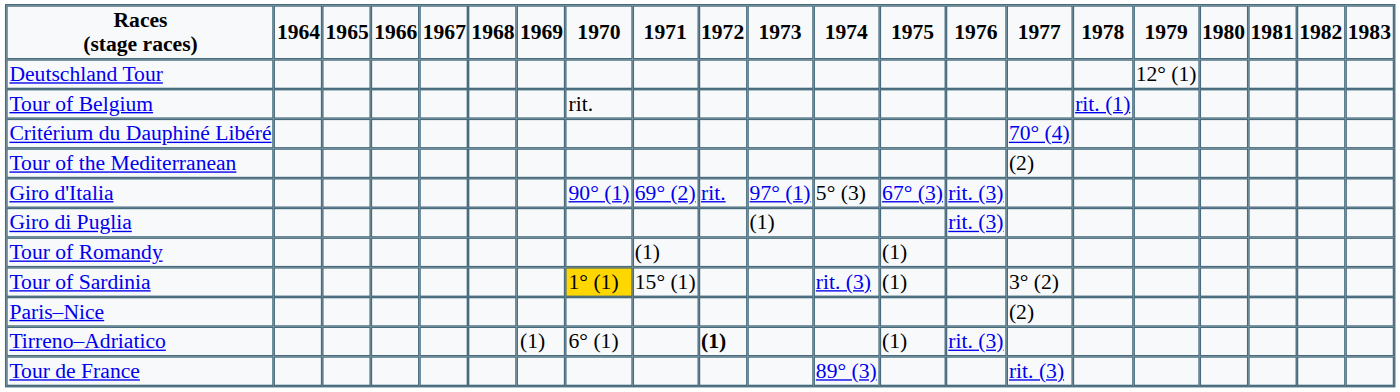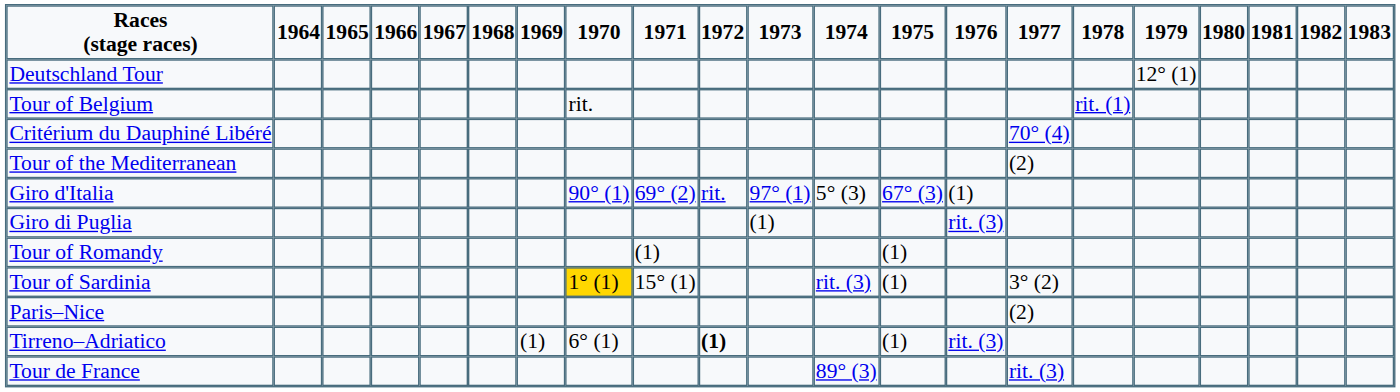Giro d'Italia | 1976: rit. (3) -> (1)
